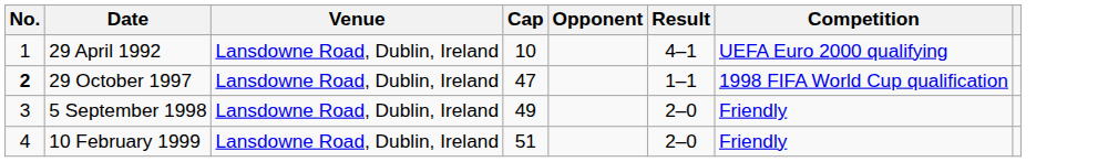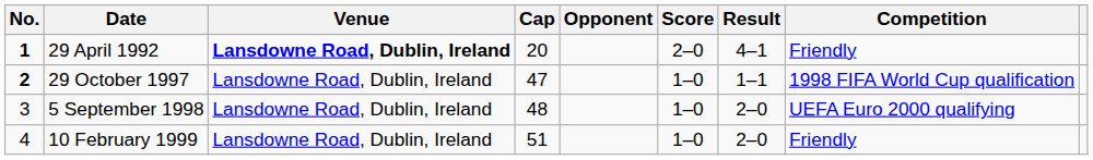+ column: Score | 2–0 | 1–0 | 1–0 | 1–0
29 April 1992 | No.: normal -> bold
29 April 1992 | Venue: normal -> bold
29 April 1992 | Cap: 10 -> 20
29 April 1992 | Competition: UEFA Euro 2000 qualifying -> Friendly
5 September 1998 | Cap: 49 -> 48
5 September 1998 | Competition: Friendly -> UEFA Euro 2000 qualifying
